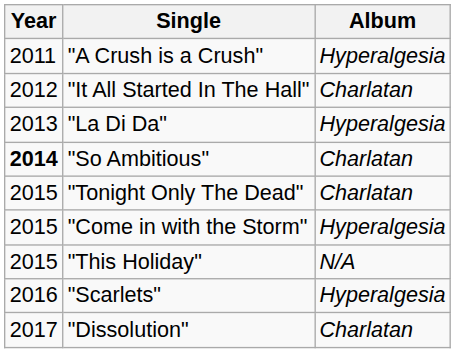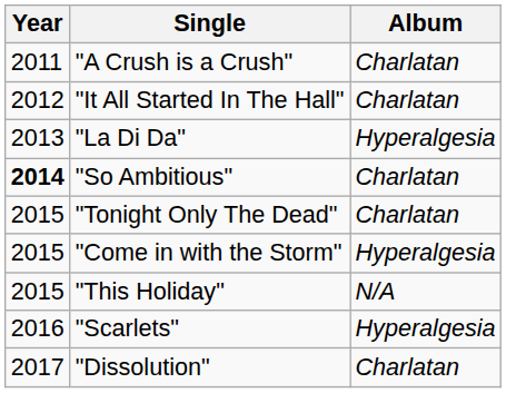"A Crush is a Crush" | Album: Hyperalgesia -> Charlatan
